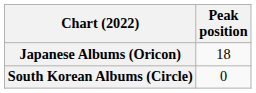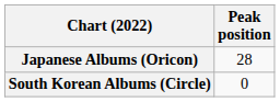Japanese Albums (Oricon) | Peak position: 18 -> 28
